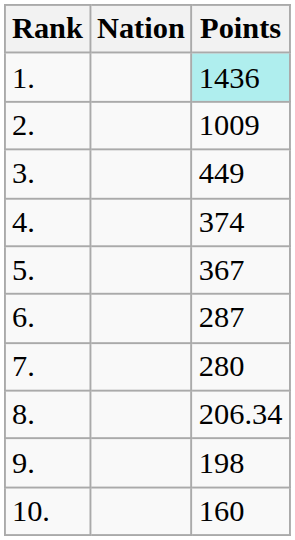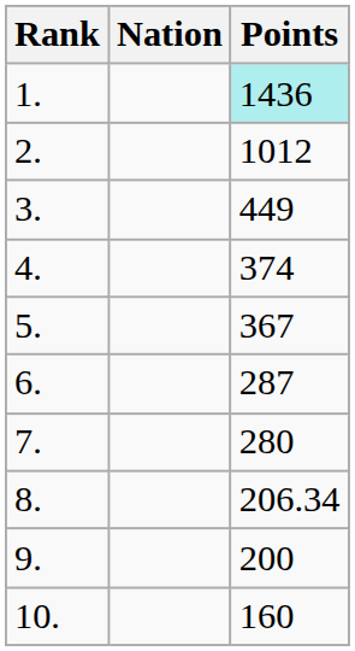2. | Points: 1009 -> 1012
9. | Points: 198 -> 200
